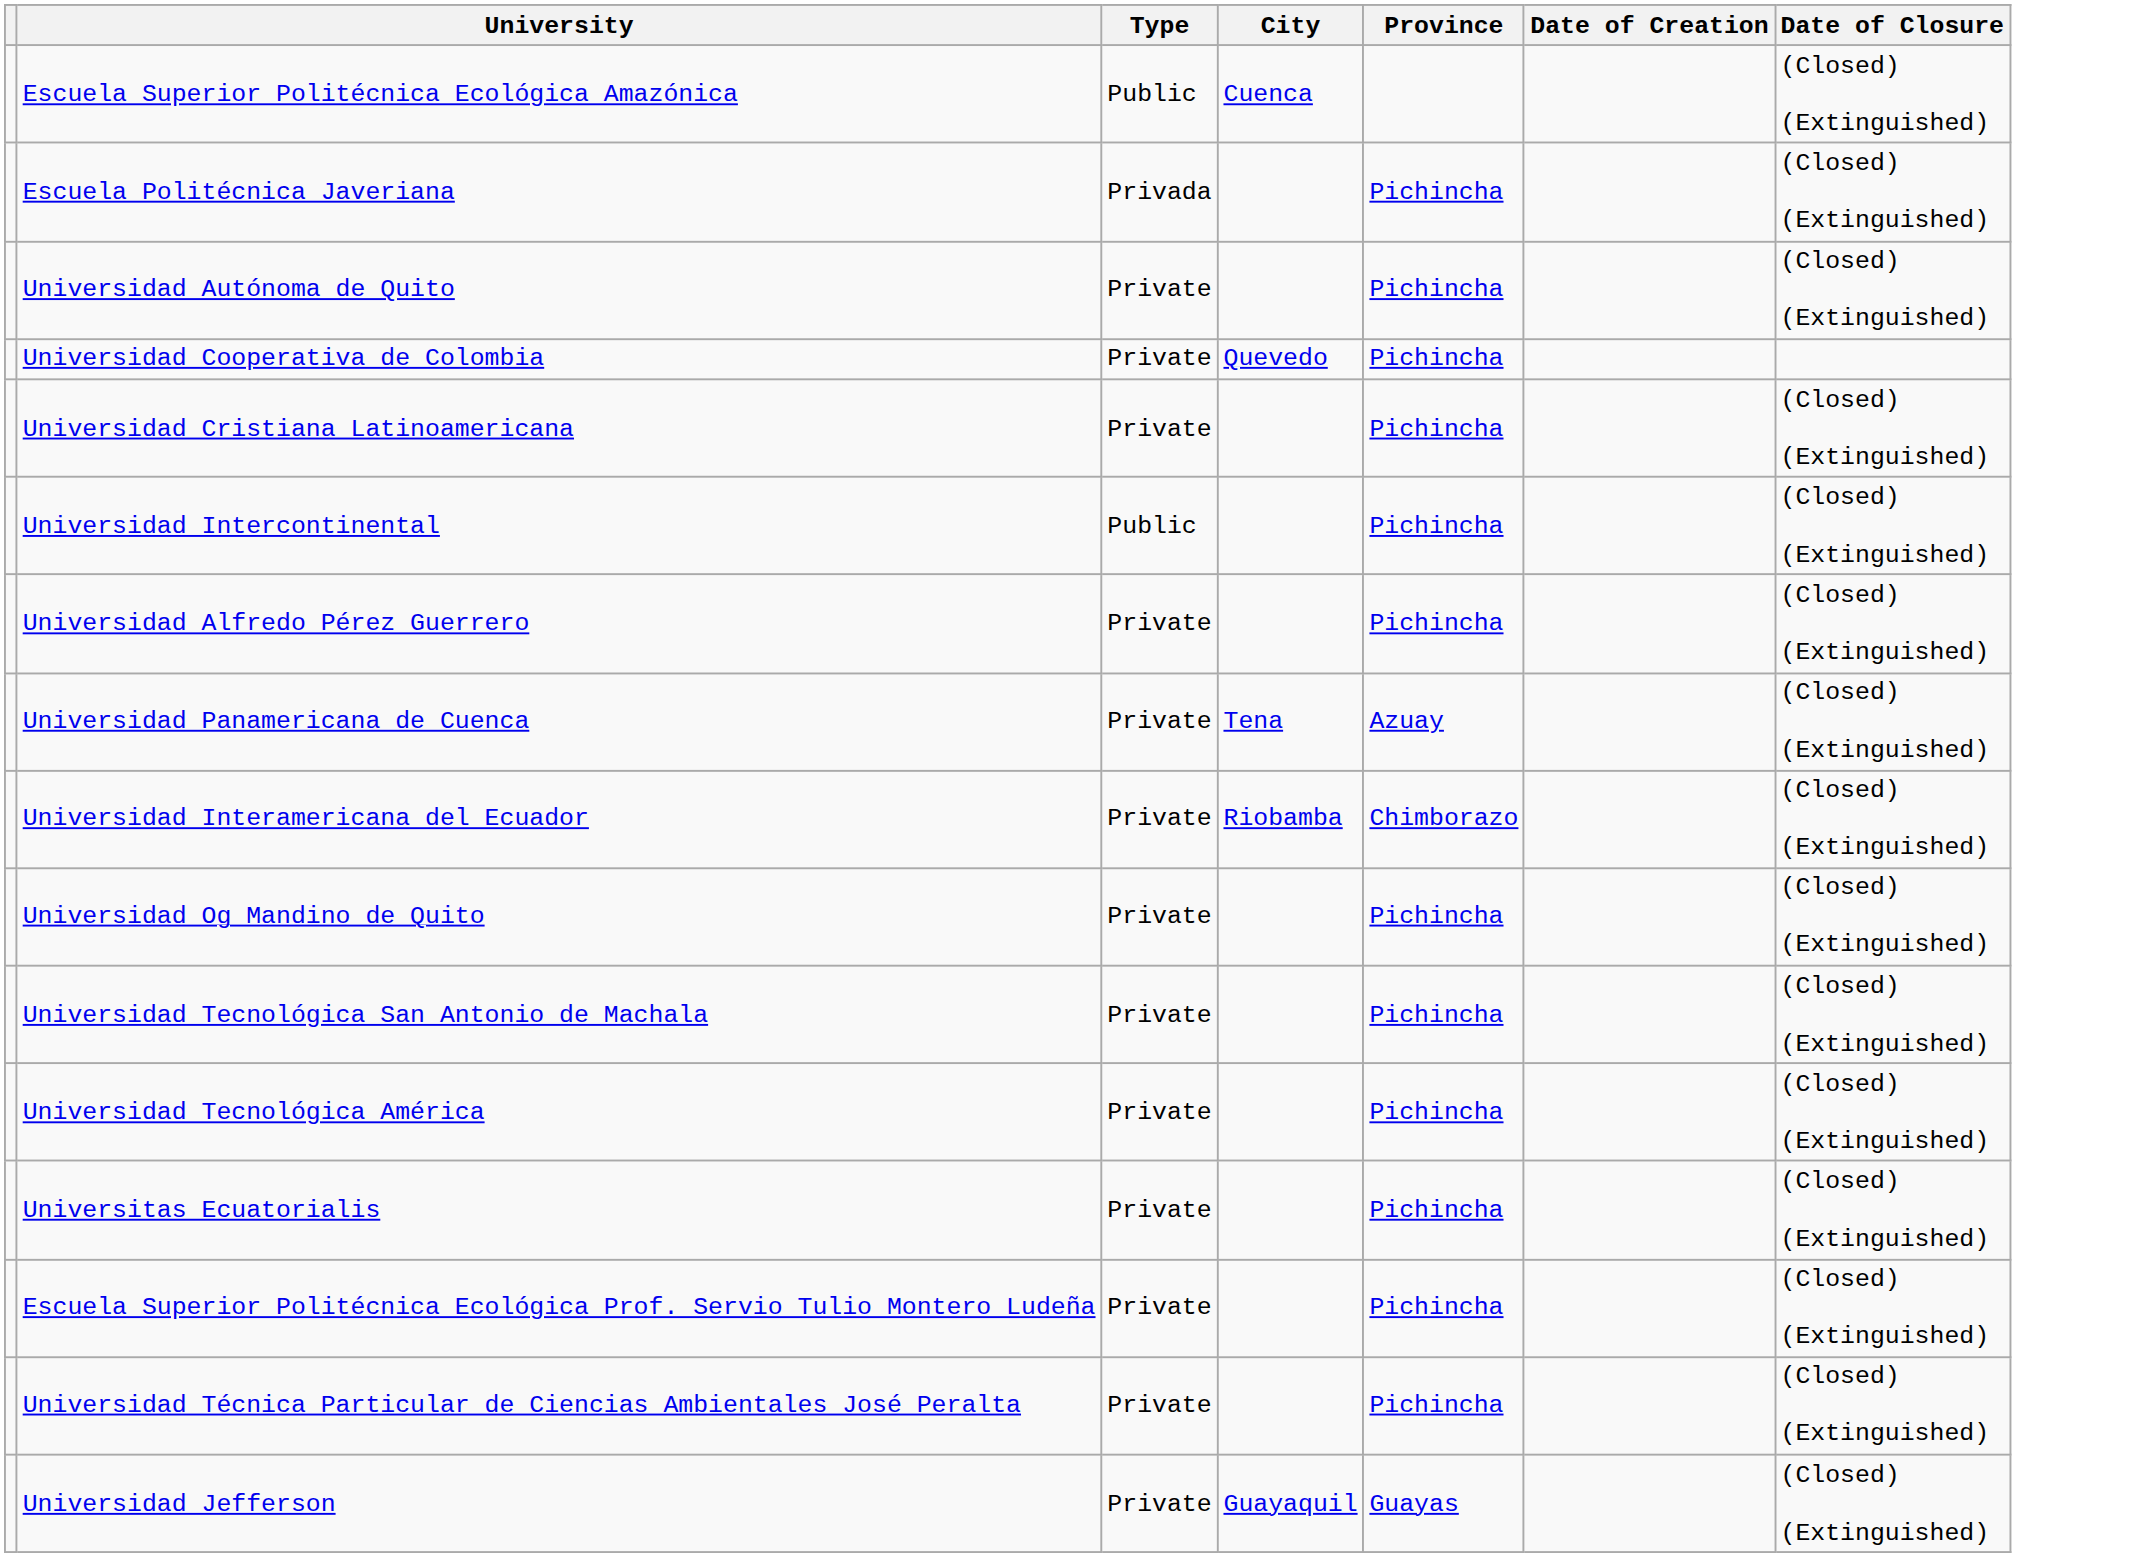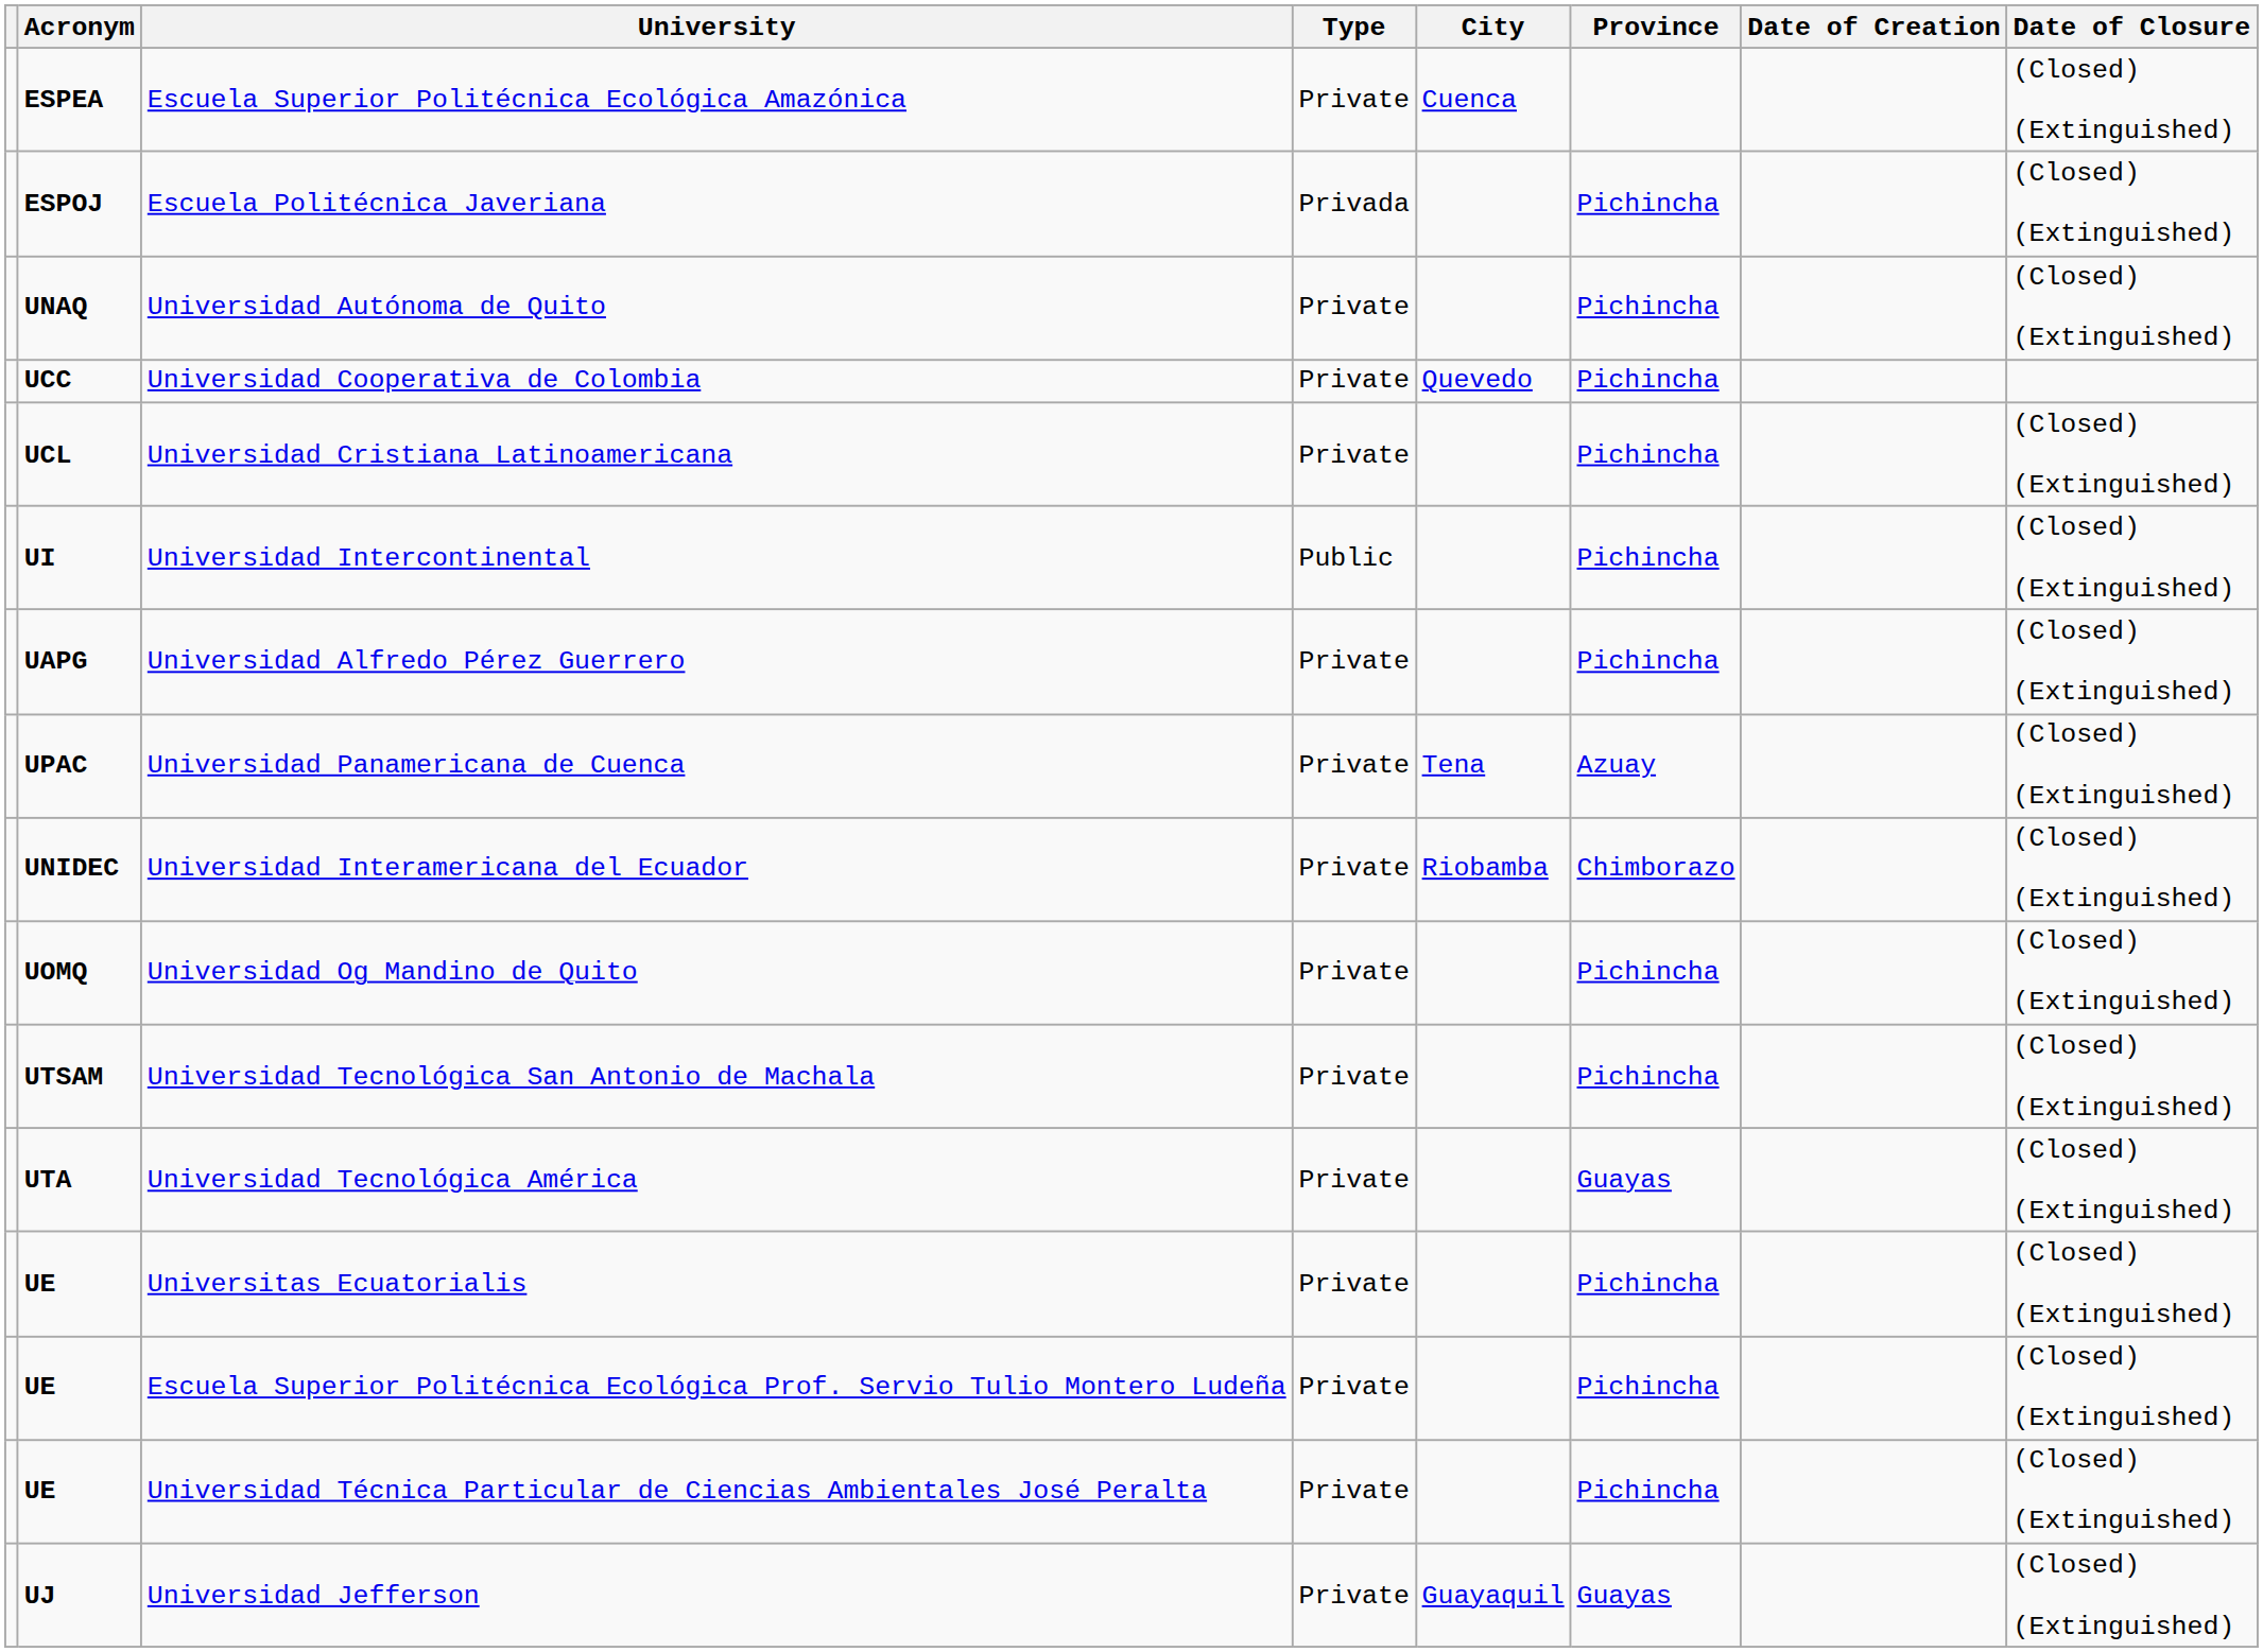+ column: Acronym | ESPEA | ESPOJ | UNAQ | UCC | UCL | UI | UAPG | UPAC | UNIDEC | UOMQ | UTSAM | UTA | UE | UE | UE | UJ
Escuela Superior Politécnica Ecológica Amazónica | Type: Public -> Private
Universidad Tecnológica América | Province: Pichincha -> Guayas
